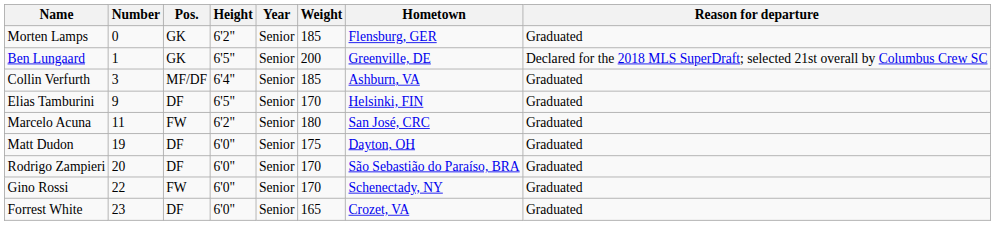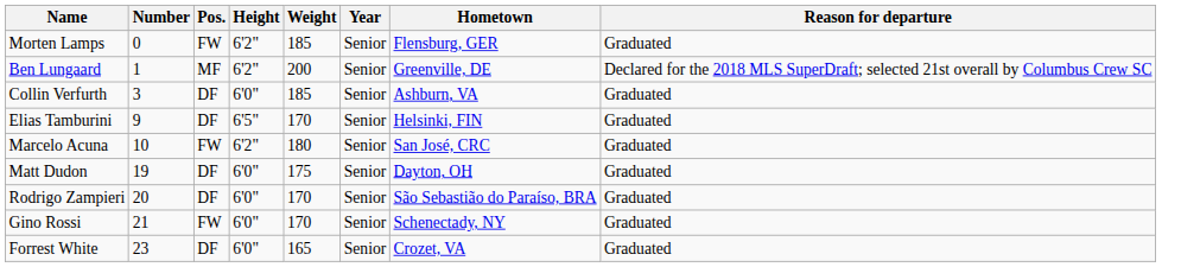columns swapped: Weight <-> Year
Morten Lamps | Pos.: GK -> FW
Ben Lungaard | Pos.: GK -> MF
Ben Lungaard | Height: 6'5" -> 6'2"
Collin Verfurth | Pos.: MF/DF -> DF
Collin Verfurth | Height: 6'4" -> 6'0"
Marcelo Acuna | Number: 11 -> 10
Gino Rossi | Number: 22 -> 21
